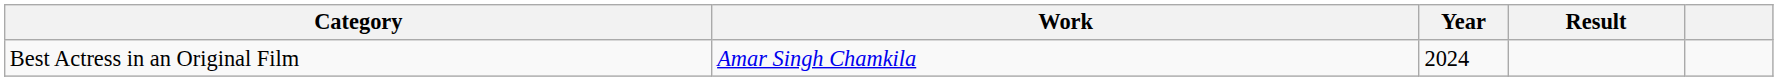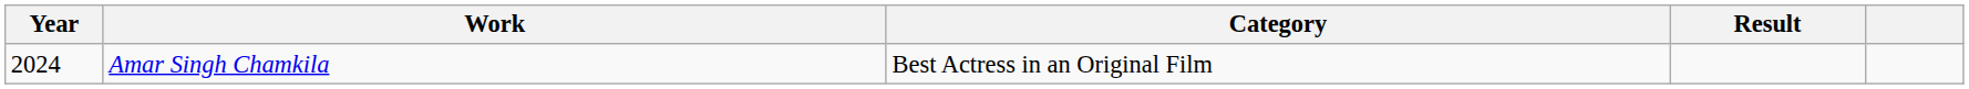columns swapped: Year <-> Category
